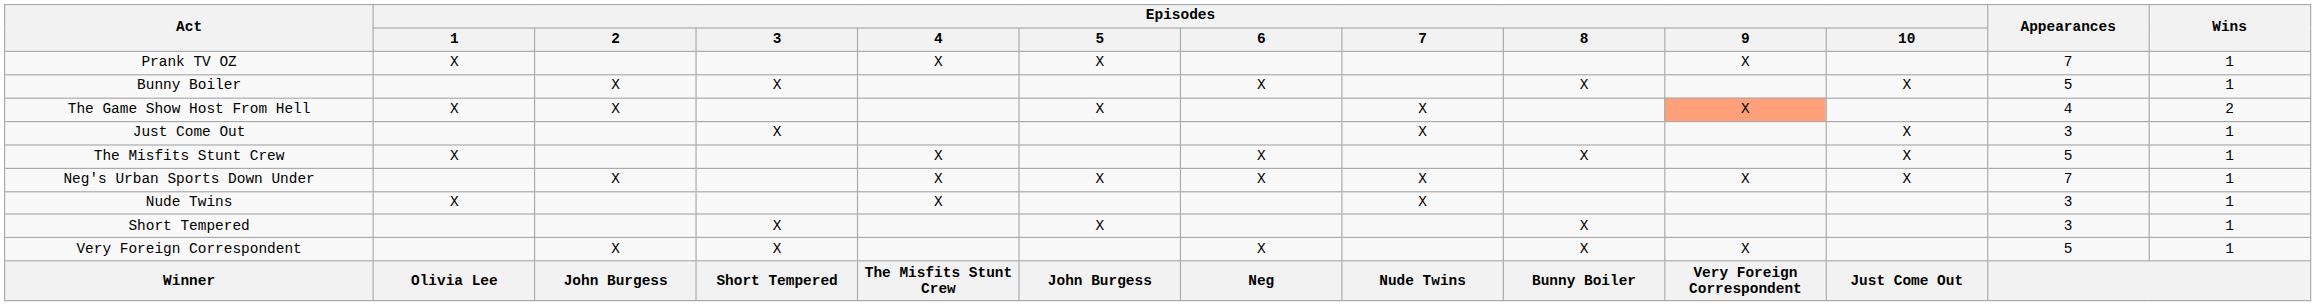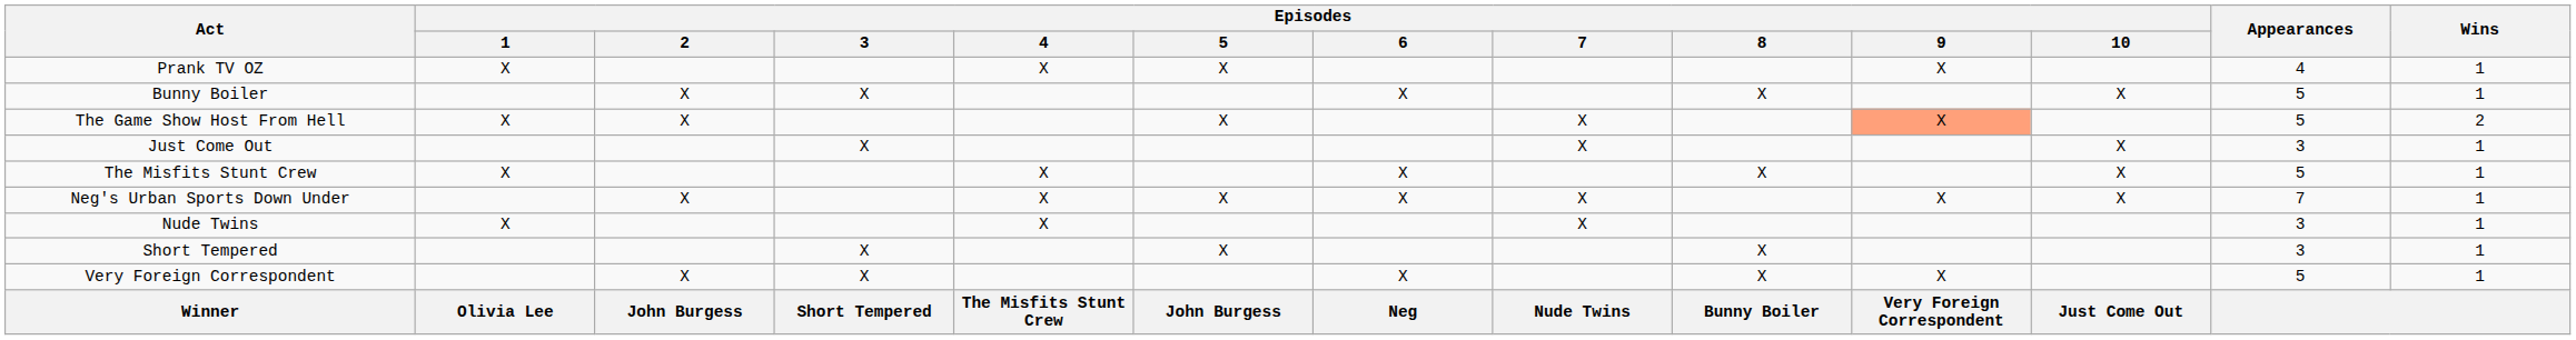Prank TV OZ | Appearances: 7 -> 4
The Game Show Host From Hell | Appearances: 4 -> 5
